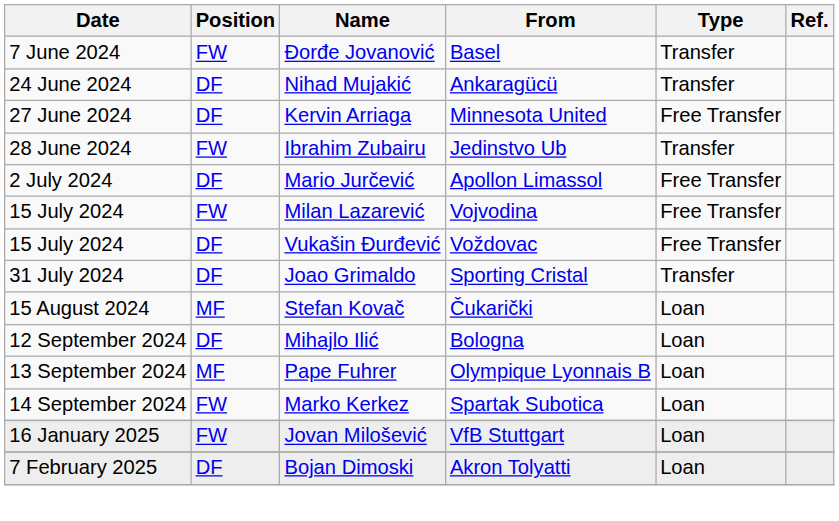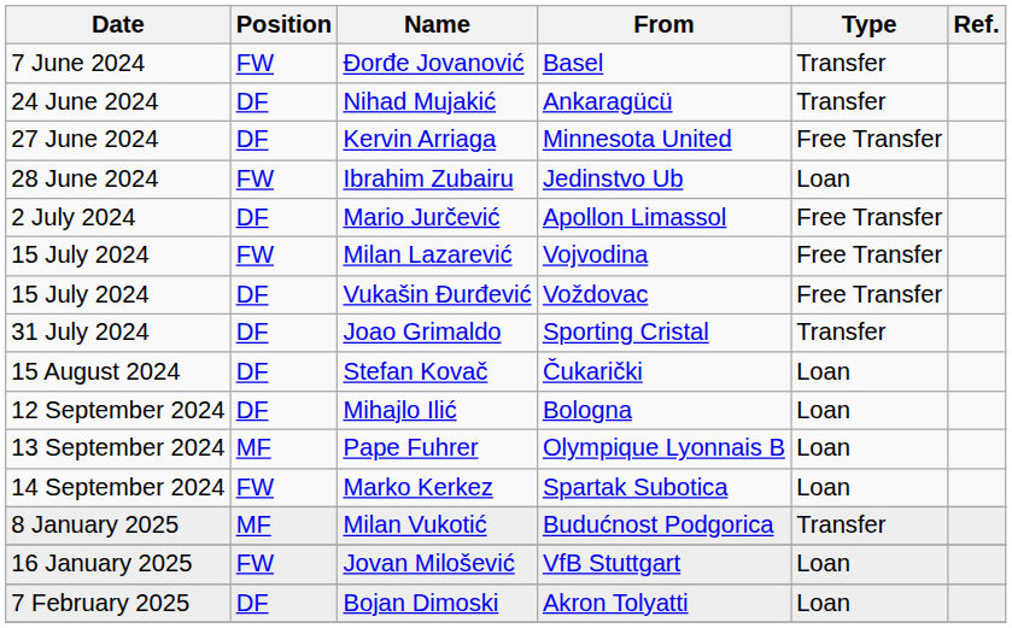Ibrahim Zubairu | Type: Transfer -> Loan
Stefan Kovač | Position: MF -> DF
+ row: 8 January 2025 | MF | Milan Vukotić | Budućnost Podgorica | Transfer
